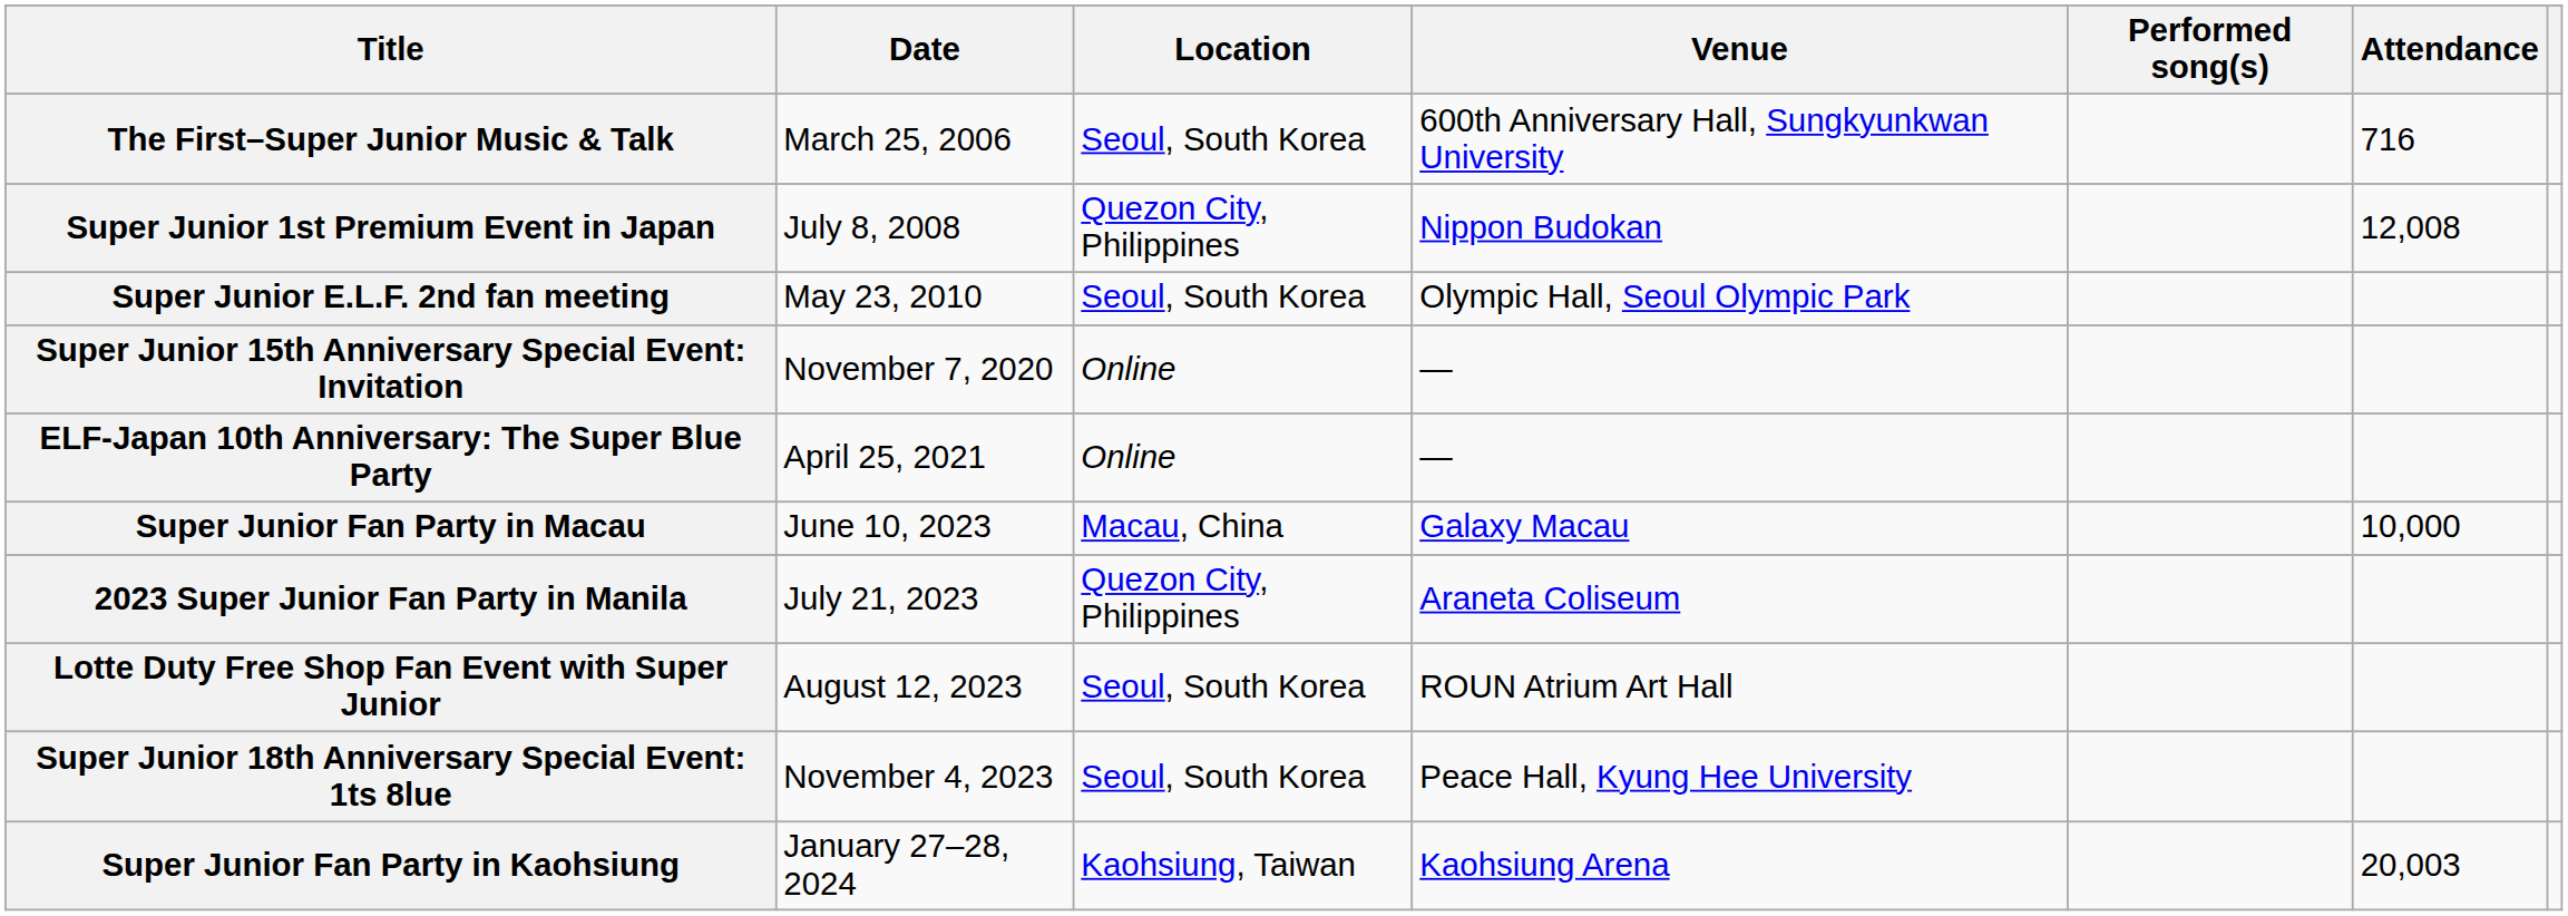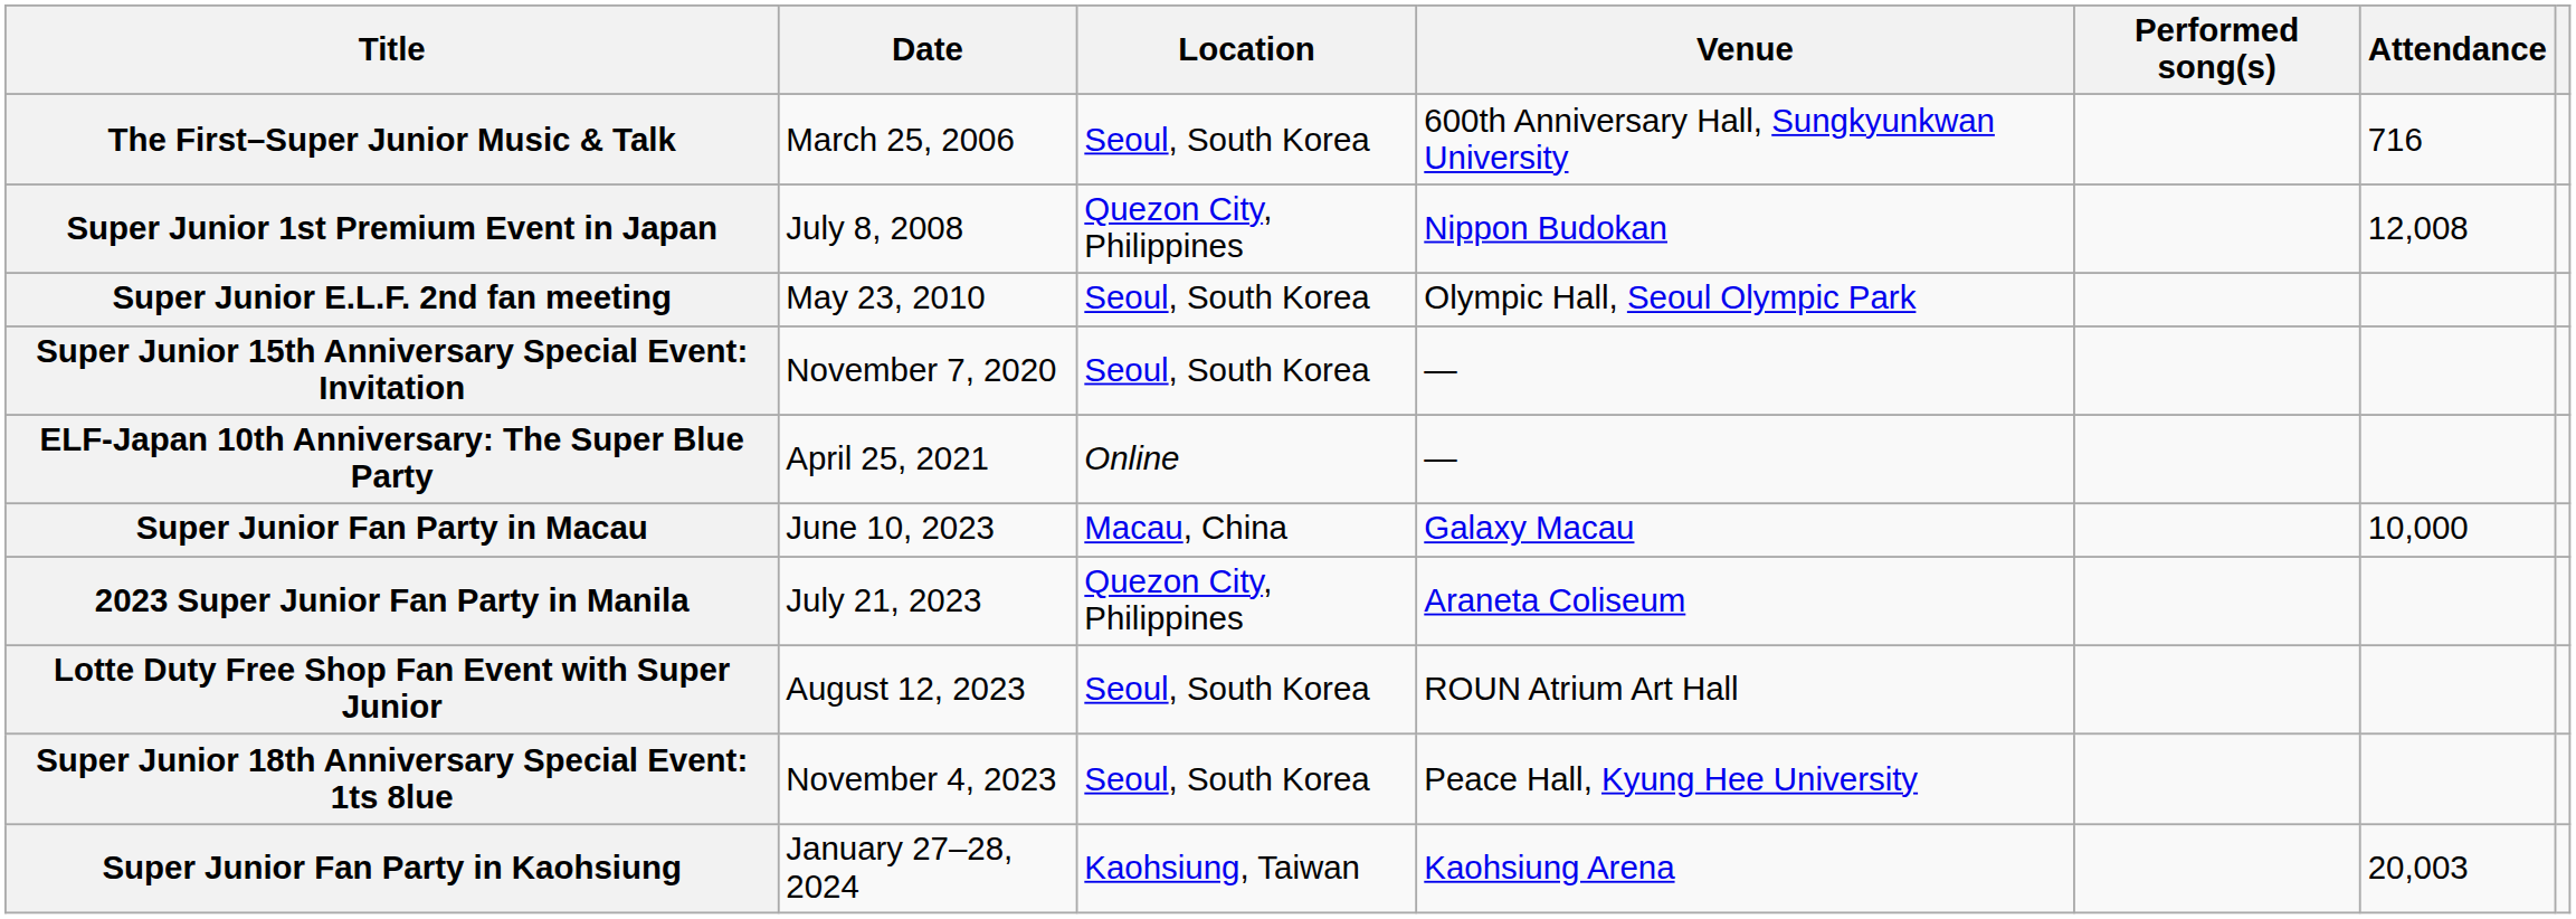Super Junior 15th Anniversary Special Event: Invitation | Location: Online -> Seoul, South Korea
